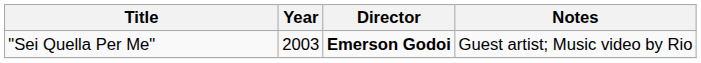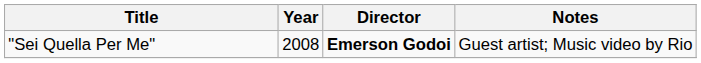"Sei Quella Per Me" | Year: 2003 -> 2008
